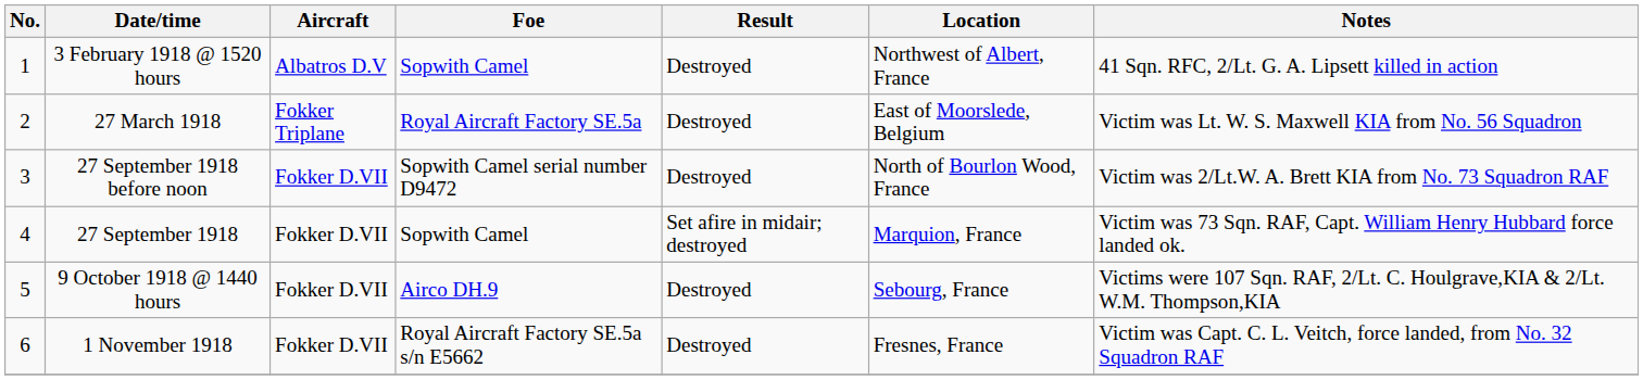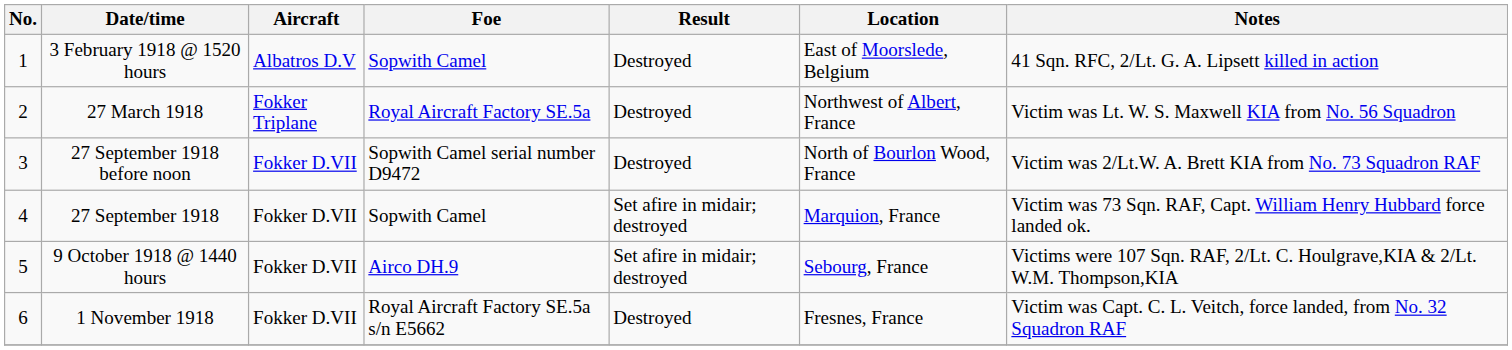3 February 1918 @ 1520 hours | Location: Northwest of Albert, France -> East of Moorslede, Belgium
27 March 1918 | Location: East of Moorslede, Belgium -> Northwest of Albert, France
9 October 1918 @ 1440 hours | Result: Destroyed -> Set afire in midair; destroyed
